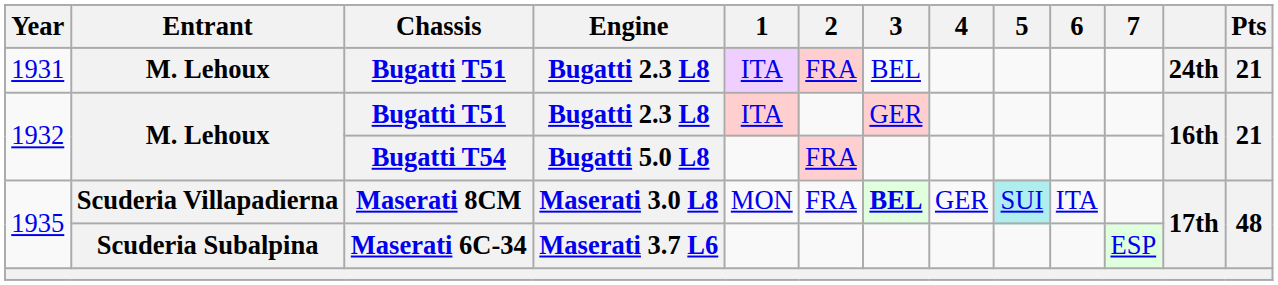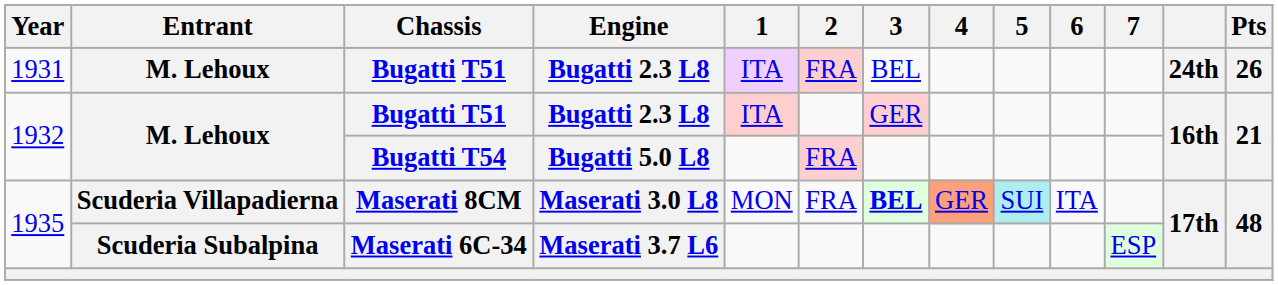1931 / Bugatti T51 | Pts: 21 -> 26
Maserati 8CM | 4: no background -> lightsalmon background
